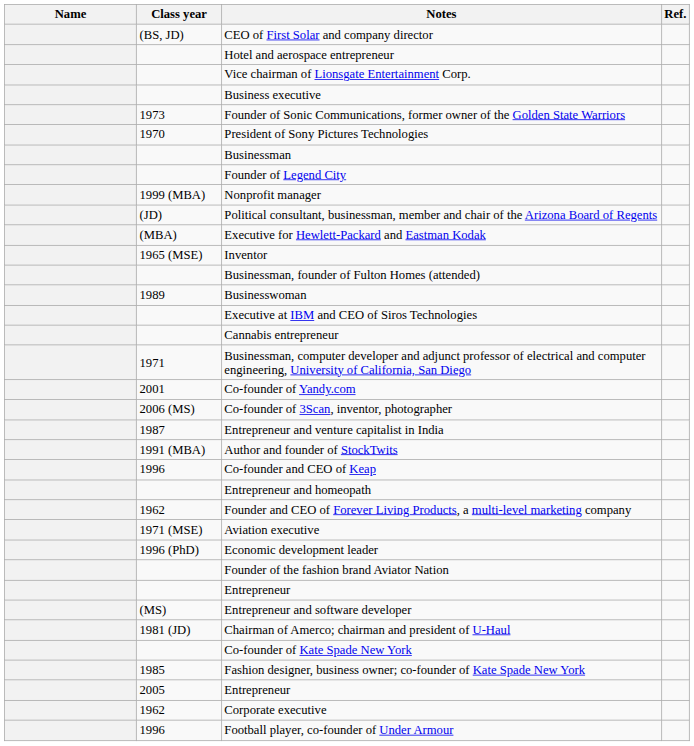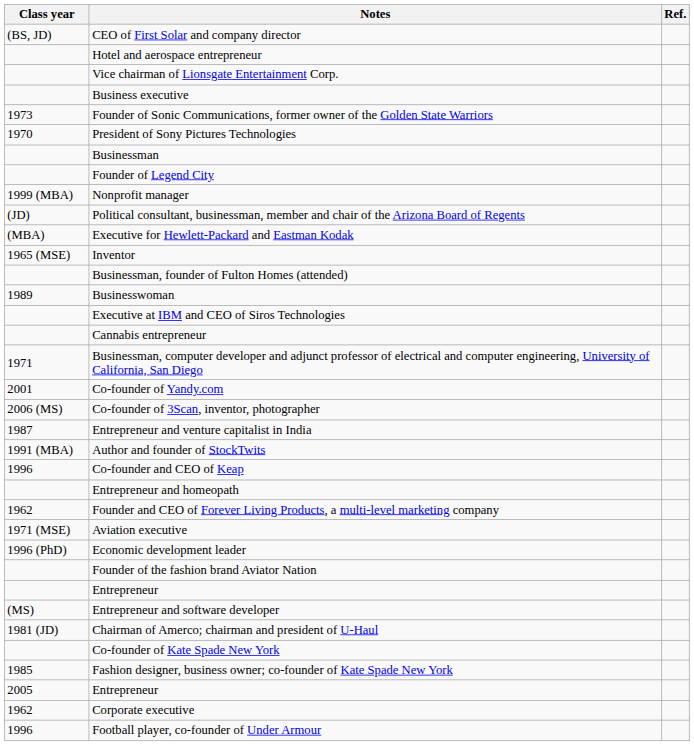- column: Name
